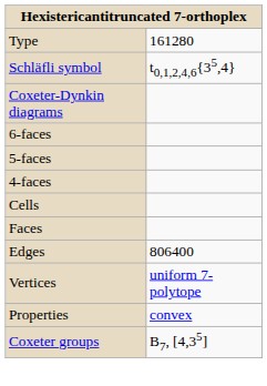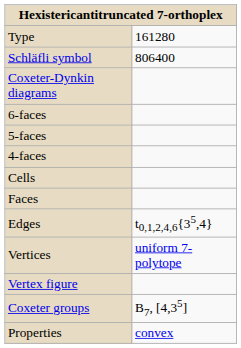Schläfli symbol | column 2: t0,1,2,4,6{35,4} -> 806400
Edges | column 2: 806400 -> t0,1,2,4,6{35,4}
+ row: Vertex figure
rows swapped: Coxeter groups <-> Properties
